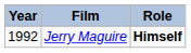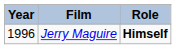Jerry Maguire | Year: 1992 -> 1996
